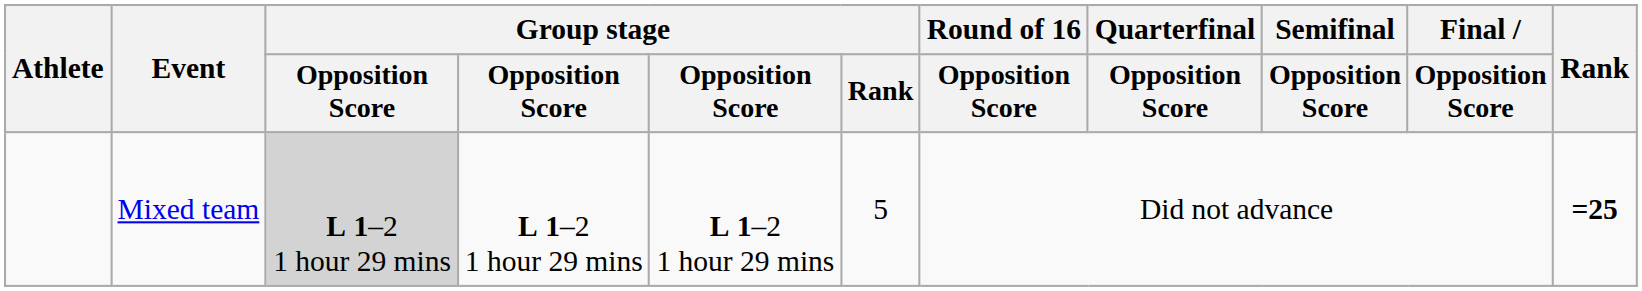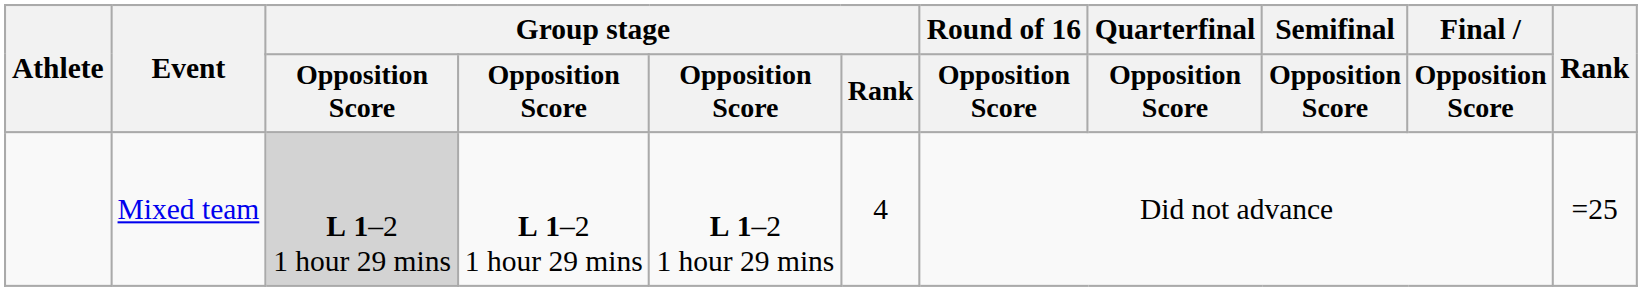Mixed team | Group stage / Rank: 5 -> 4
Mixed team | Rank: bold -> normal
